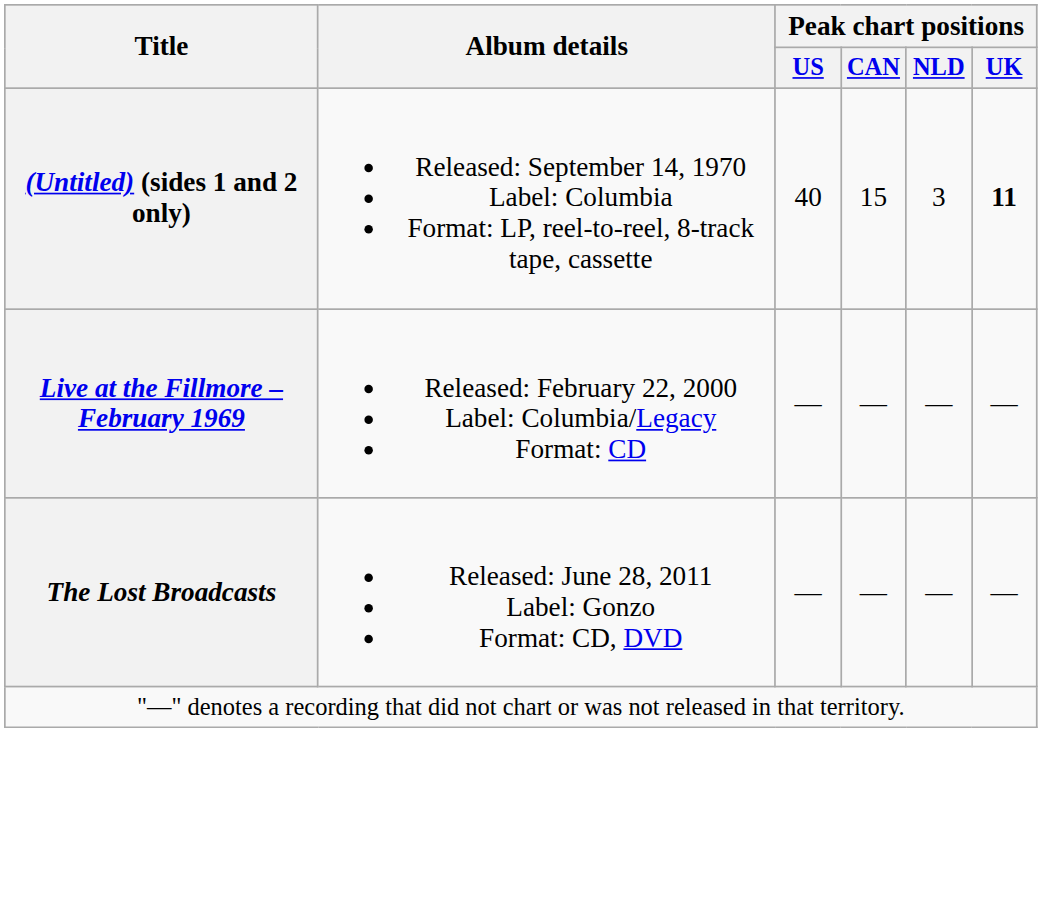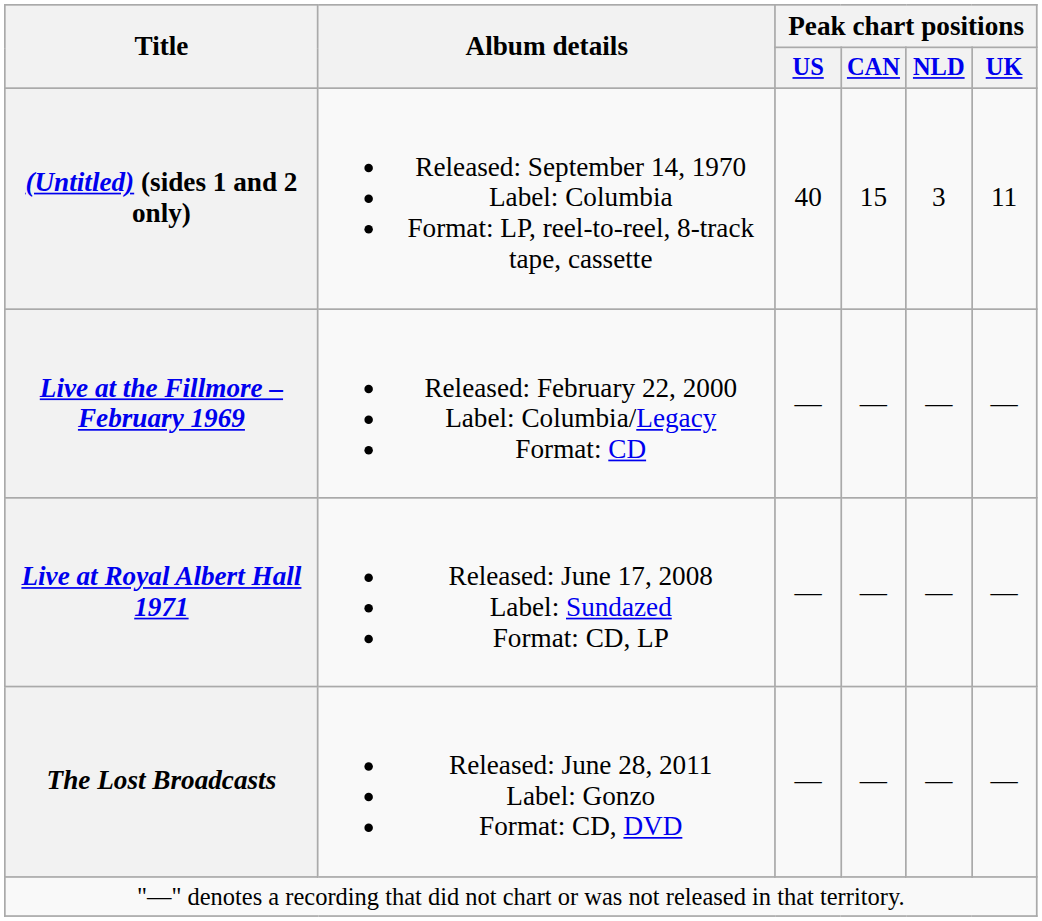(Untitled) (sides 1 and 2 only) | Peak chart positions / UK: bold -> normal
+ row: Live at Royal Albert Hall 1971 | Released: June 17, 2008 Label: Sundazed Format: CD, LP | — | — | — | —
